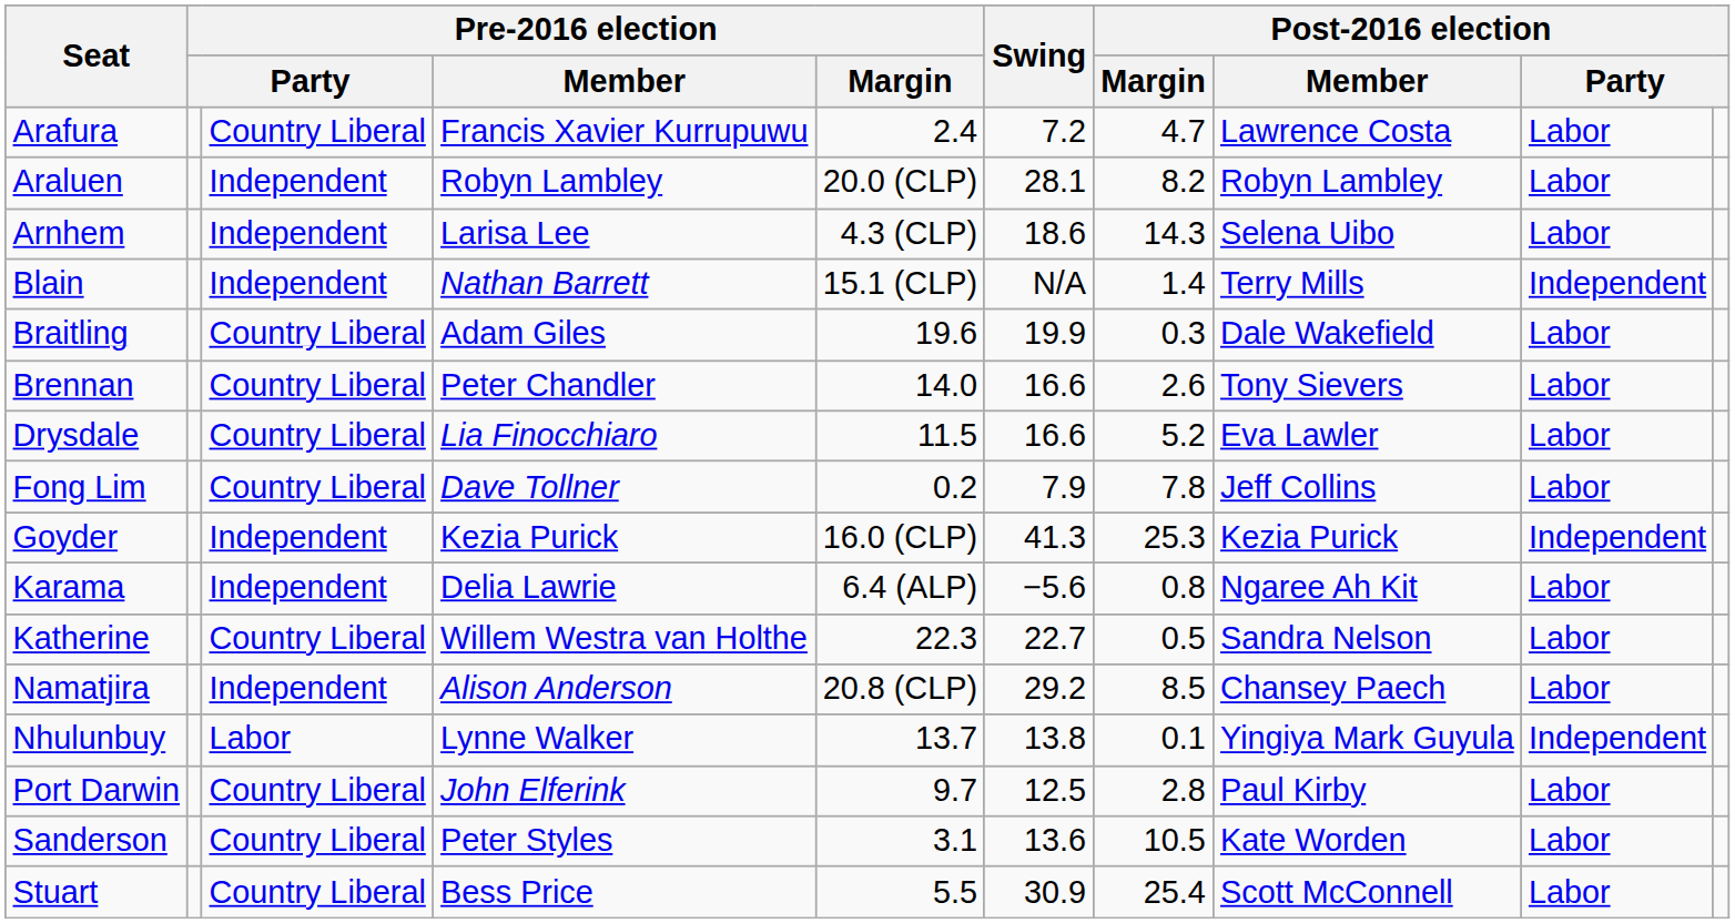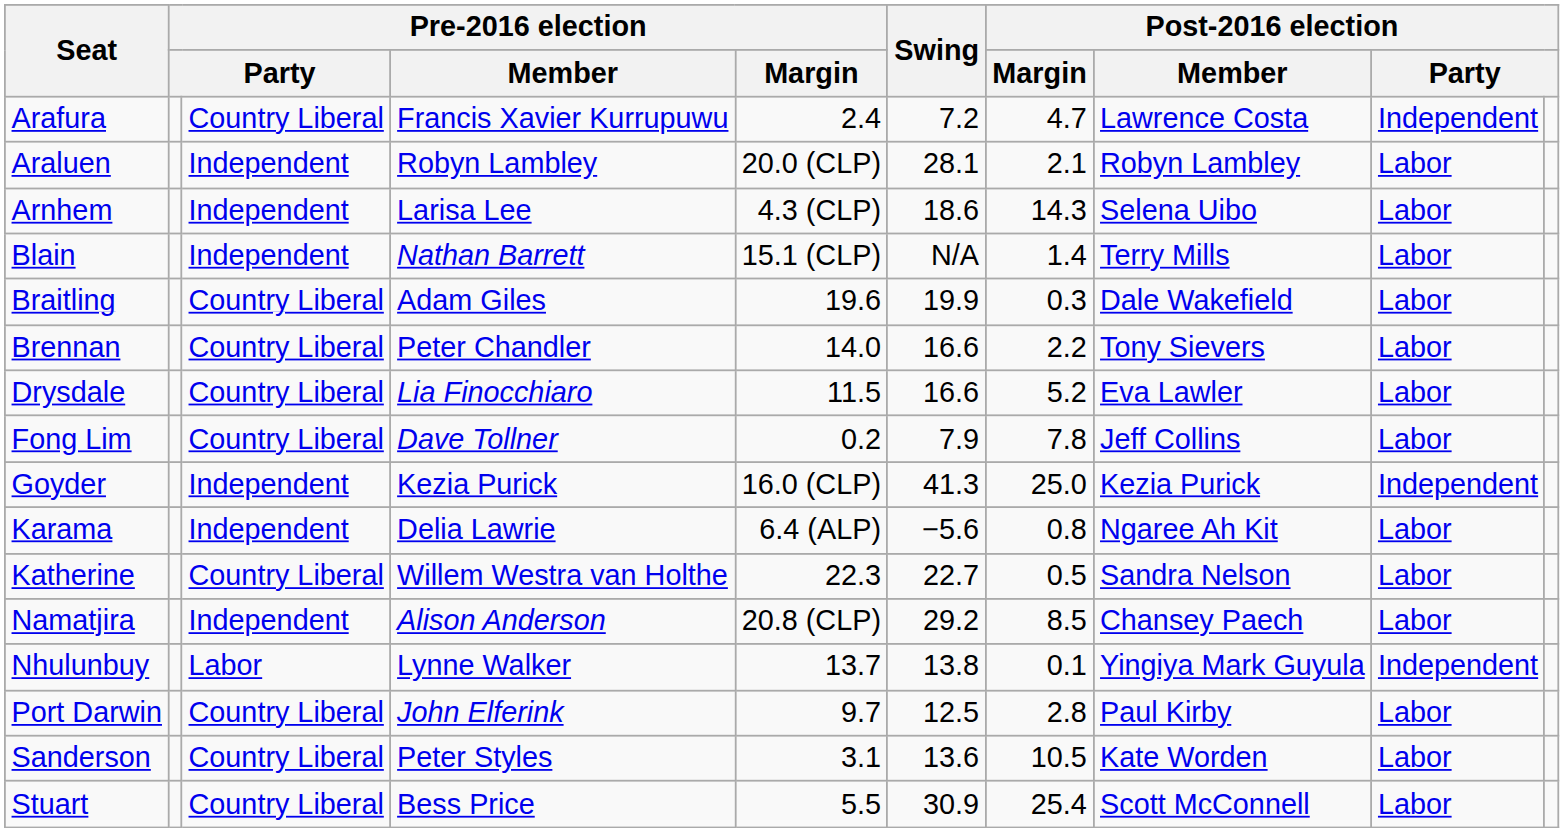Arafura | column 9: Labor -> Independent
Araluen | Post-2016 election / Margin: 8.2 -> 2.1
Blain | column 9: Independent -> Labor
Brennan | Post-2016 election / Margin: 2.6 -> 2.2
Goyder | Post-2016 election / Margin: 25.3 -> 25.0
